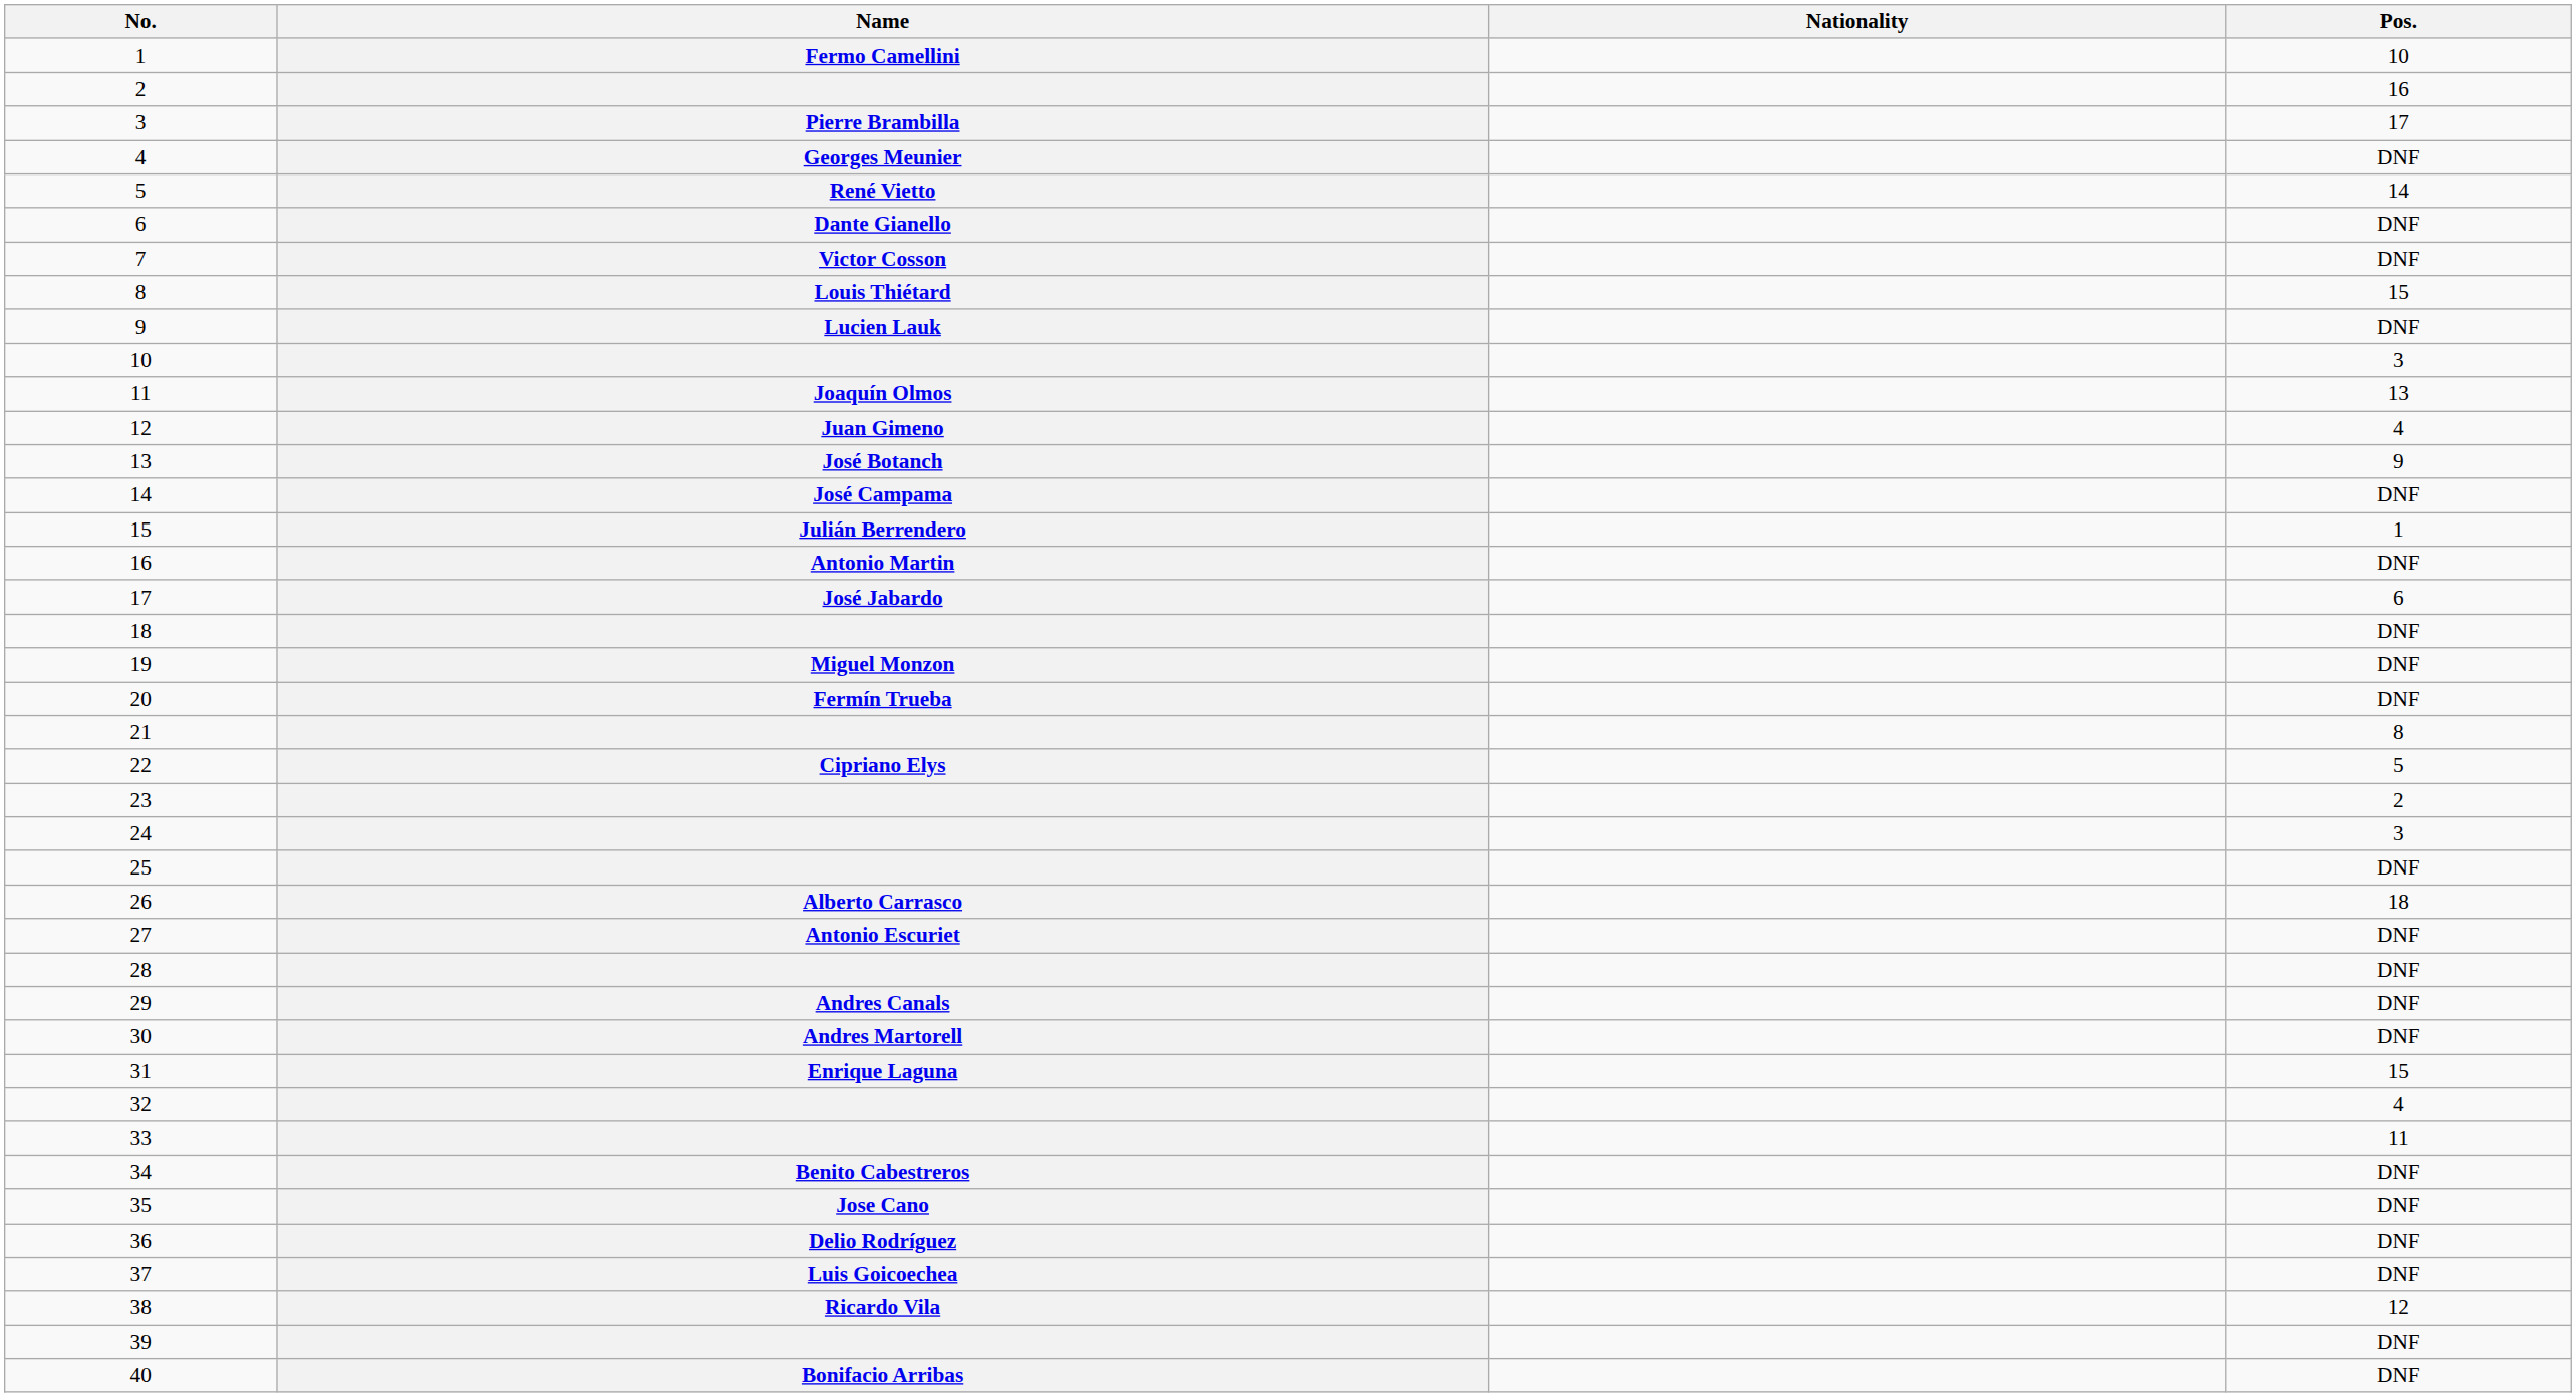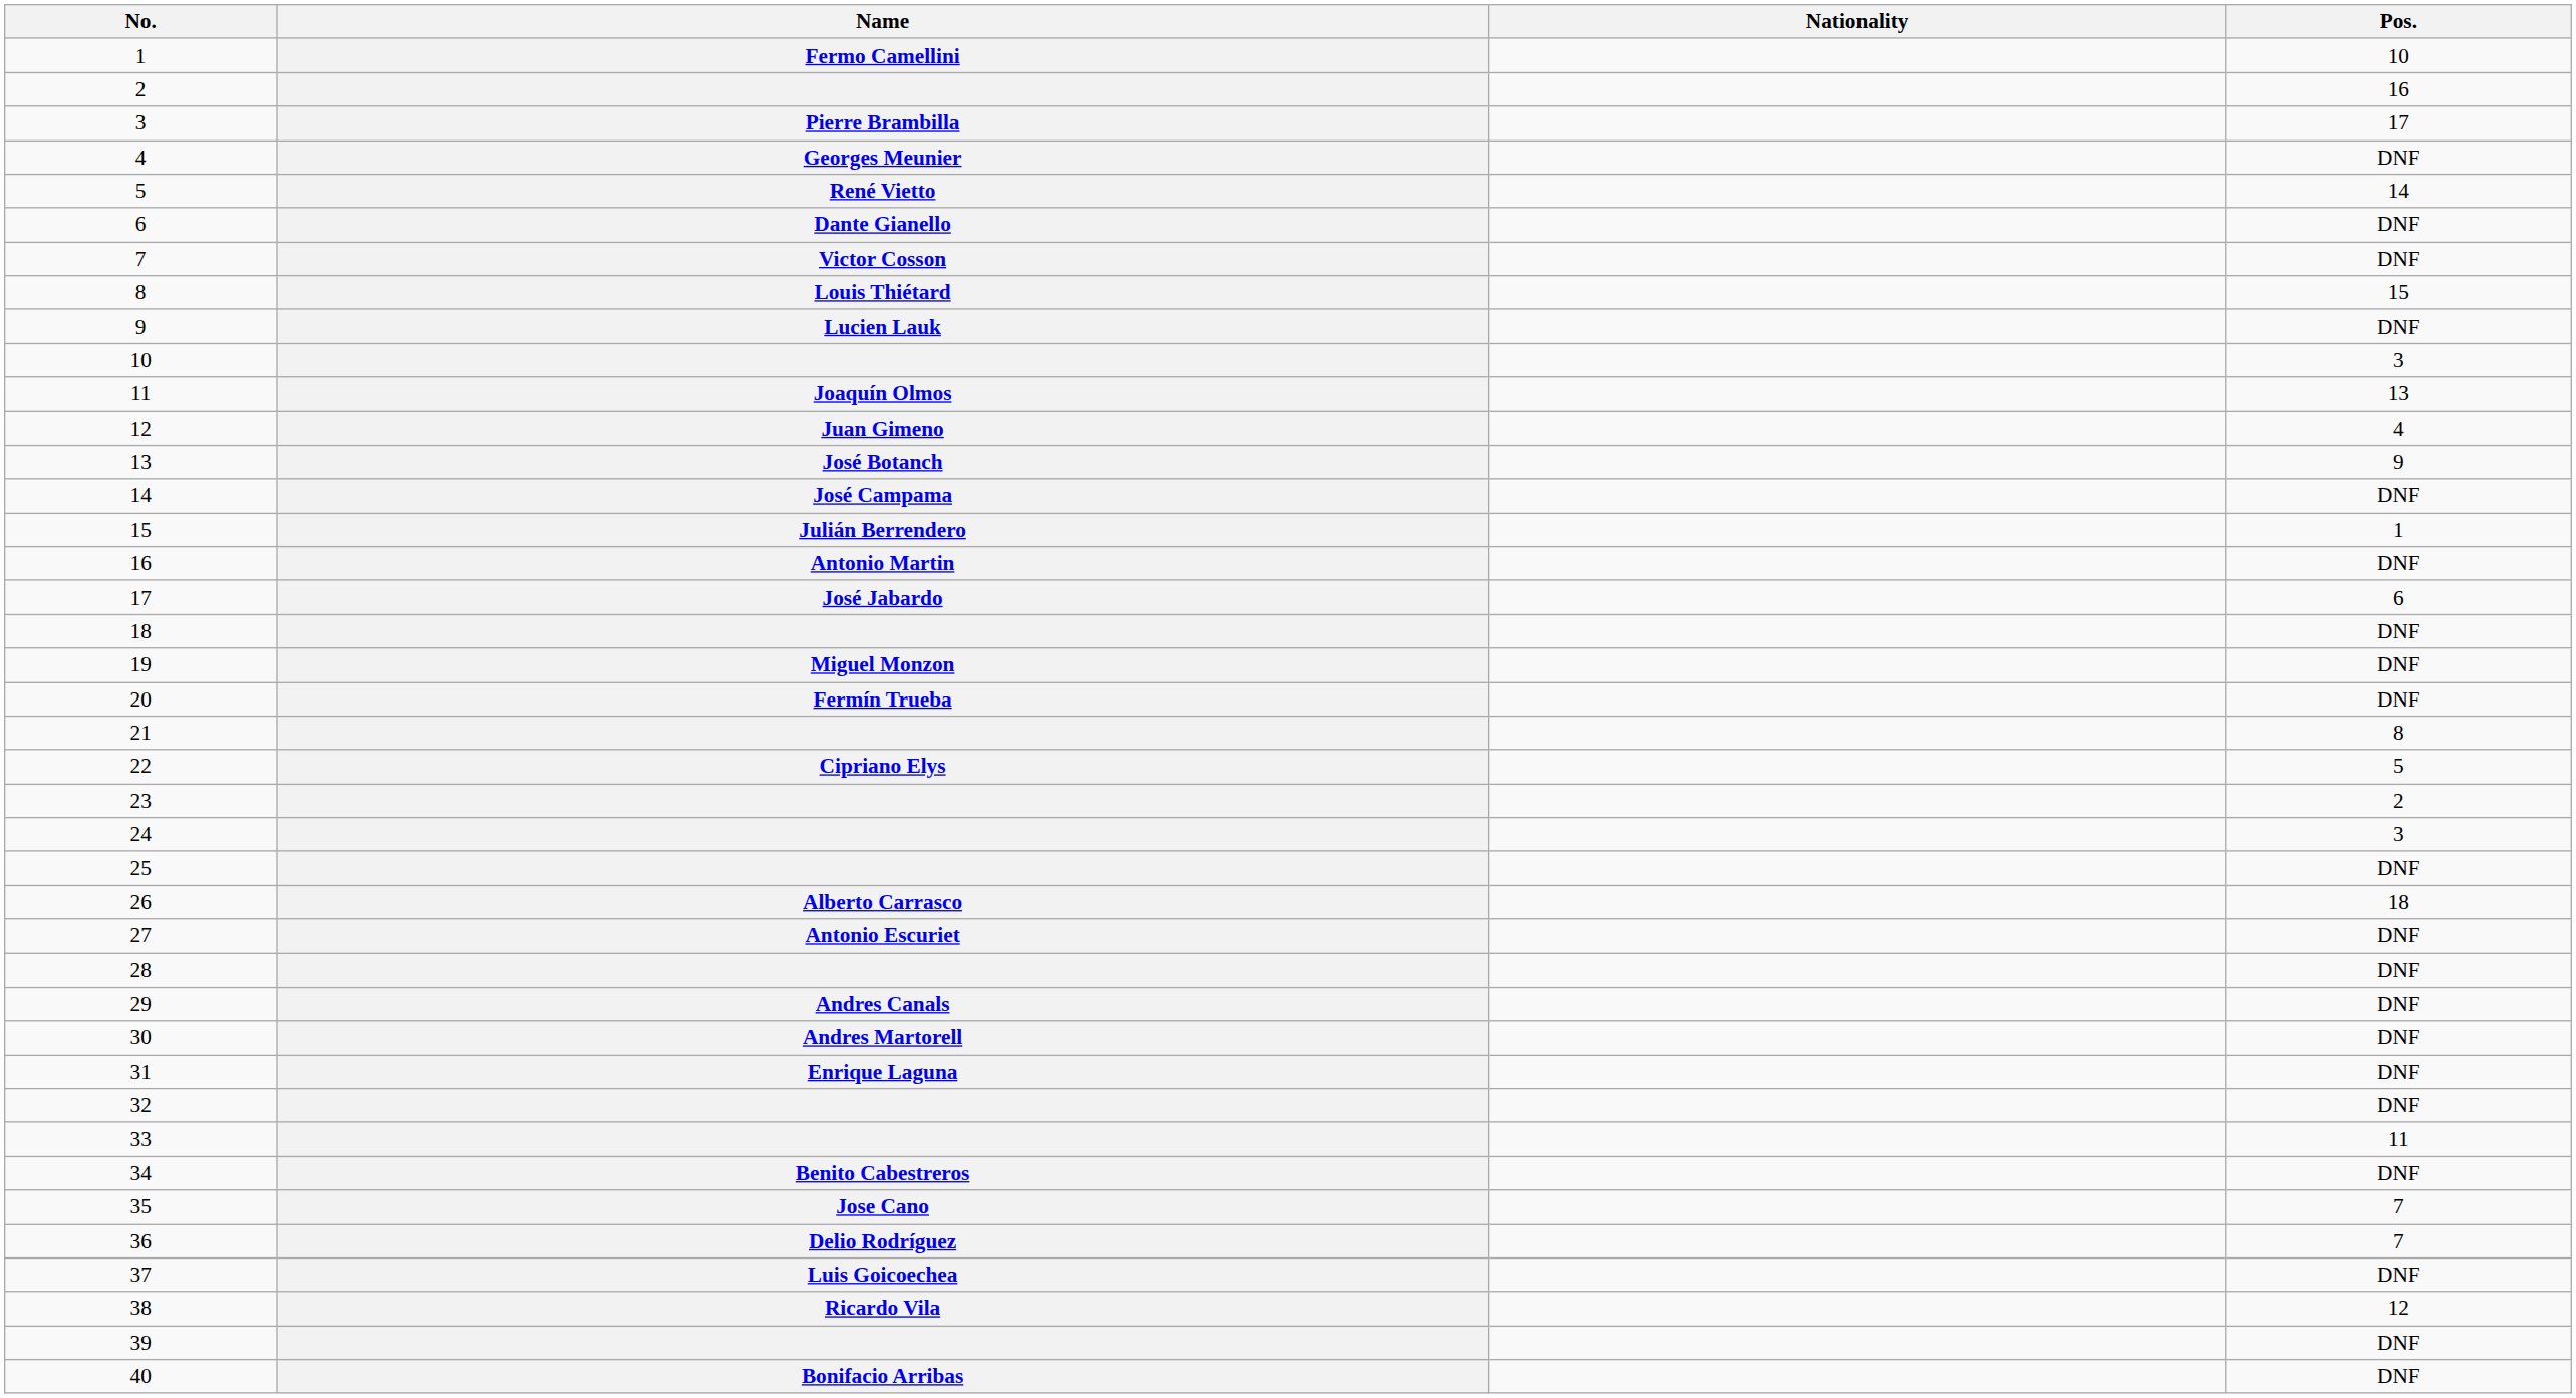31 | Pos.: 15 -> DNF
32 | Pos.: 4 -> DNF
35 | Pos.: DNF -> 7
36 | Pos.: DNF -> 7
